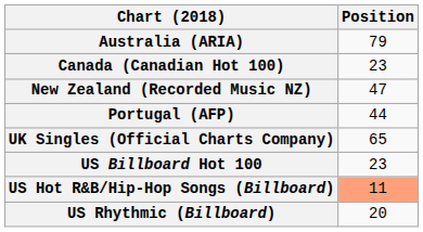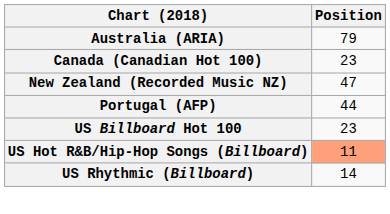- row: UK Singles (Official Charts Company) | 65
US Rhythmic (Billboard) | Position: 20 -> 14
